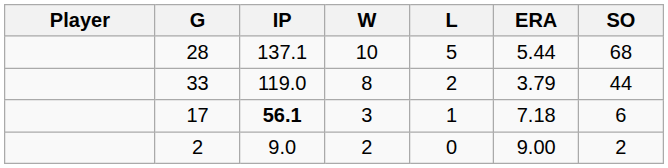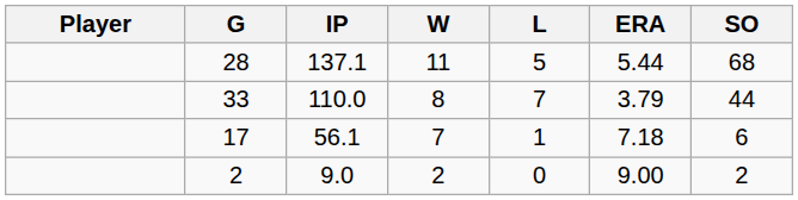28 | W: 10 -> 11
33 | IP: 119.0 -> 110.0
33 | L: 2 -> 7
17 | IP: bold -> normal
17 | W: 3 -> 7
